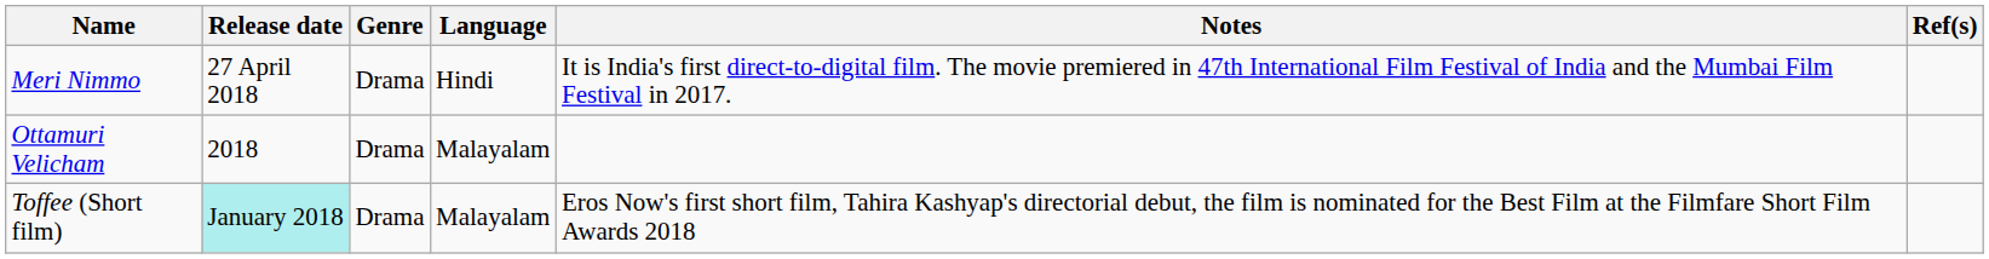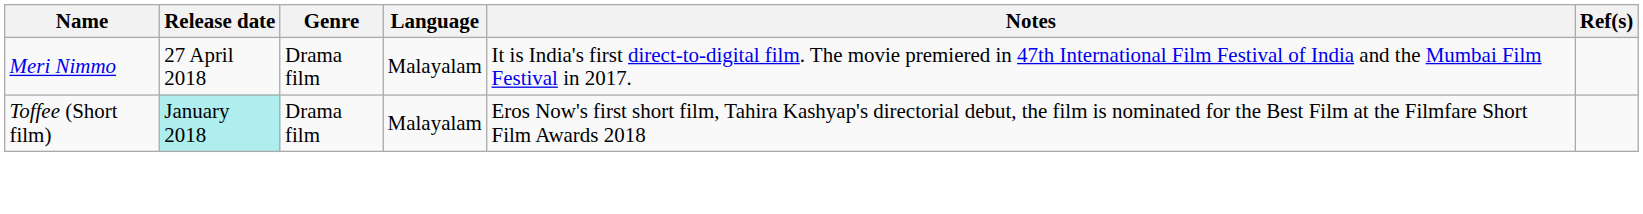Meri Nimmo | Genre: Drama -> Drama film
Meri Nimmo | Language: Hindi -> Malayalam
- row: Ottamuri Velicham | 2018 | Drama | Malayalam
Toffee (Short film) | Genre: Drama -> Drama film
